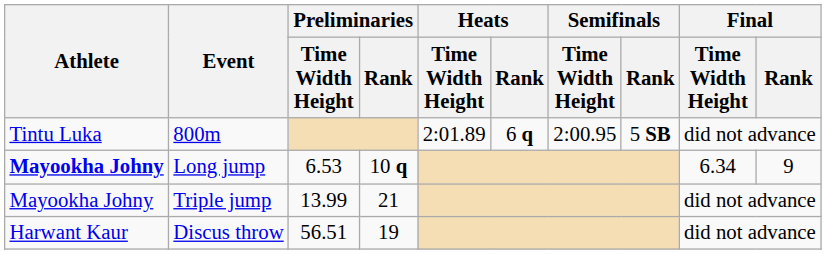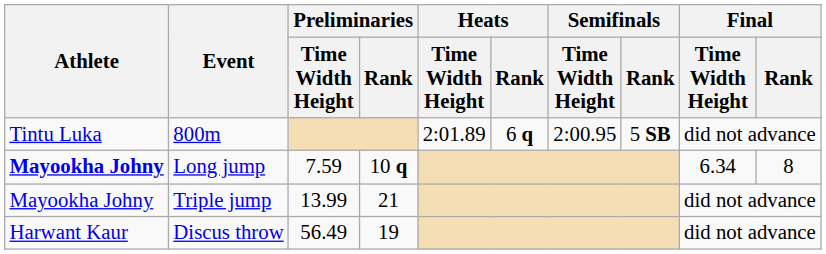Long jump | Preliminaries / Time Width Height: 6.53 -> 7.59
Long jump | Final / Rank: 9 -> 8
Discus throw | Preliminaries / Time Width Height: 56.51 -> 56.49
